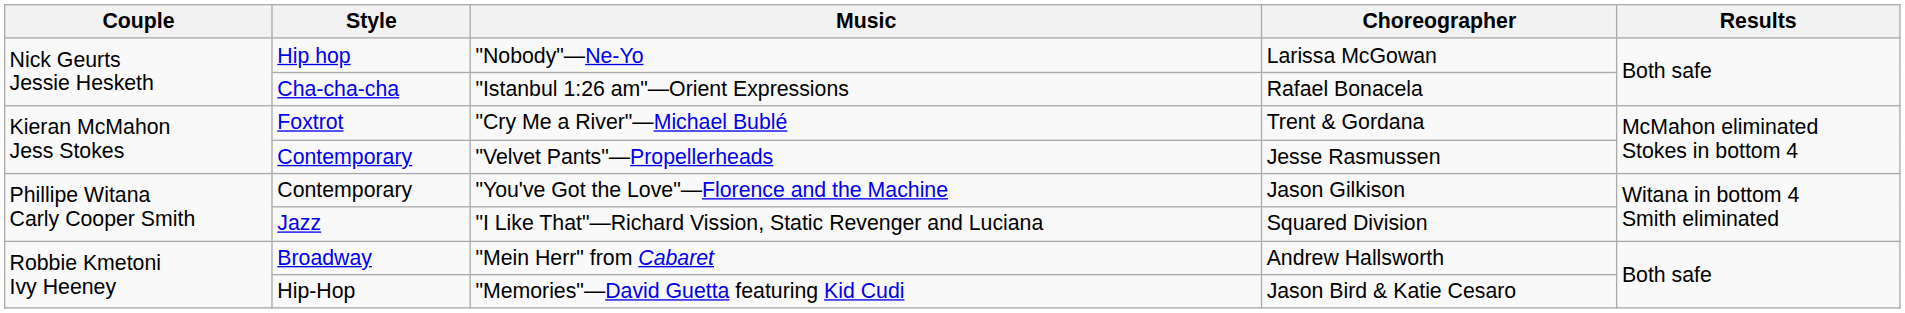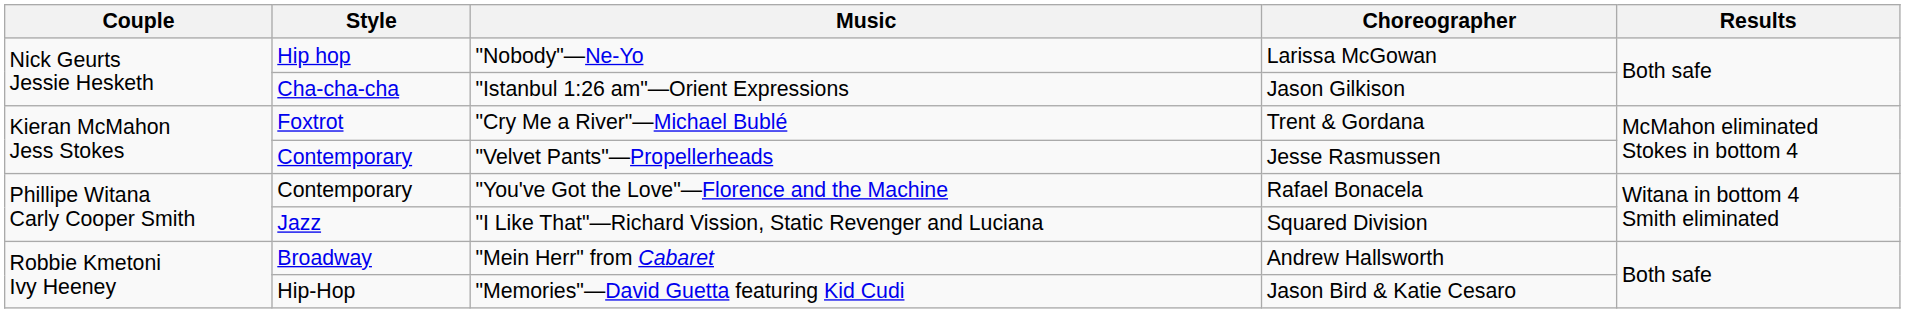"Istanbul 1:26 am"—Orient Expressions | Choreographer: Rafael Bonacela -> Jason Gilkison
"You've Got the Love"—Florence and the Machine | Choreographer: Jason Gilkison -> Rafael Bonacela
